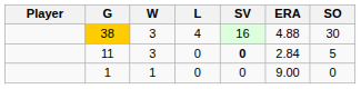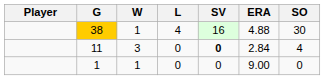38 | W: 3 -> 1
11 | SO: 5 -> 4
